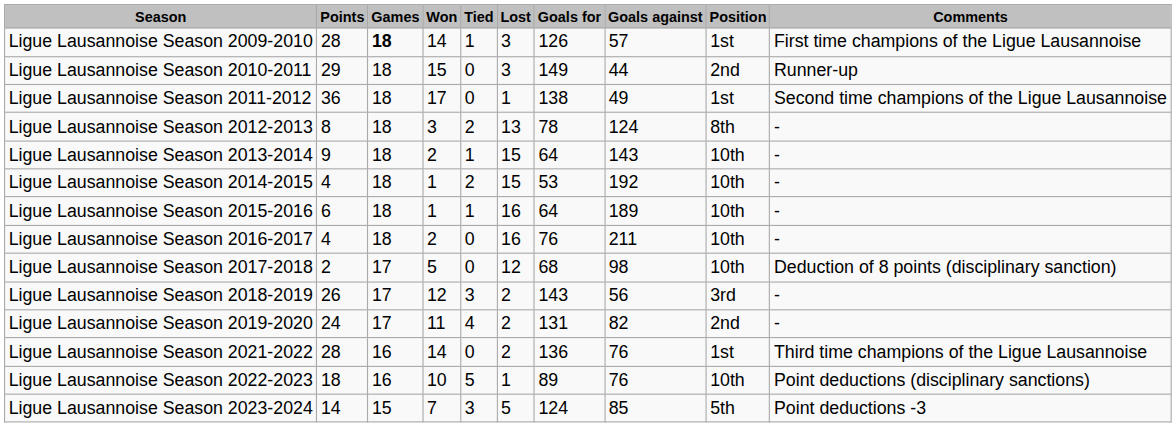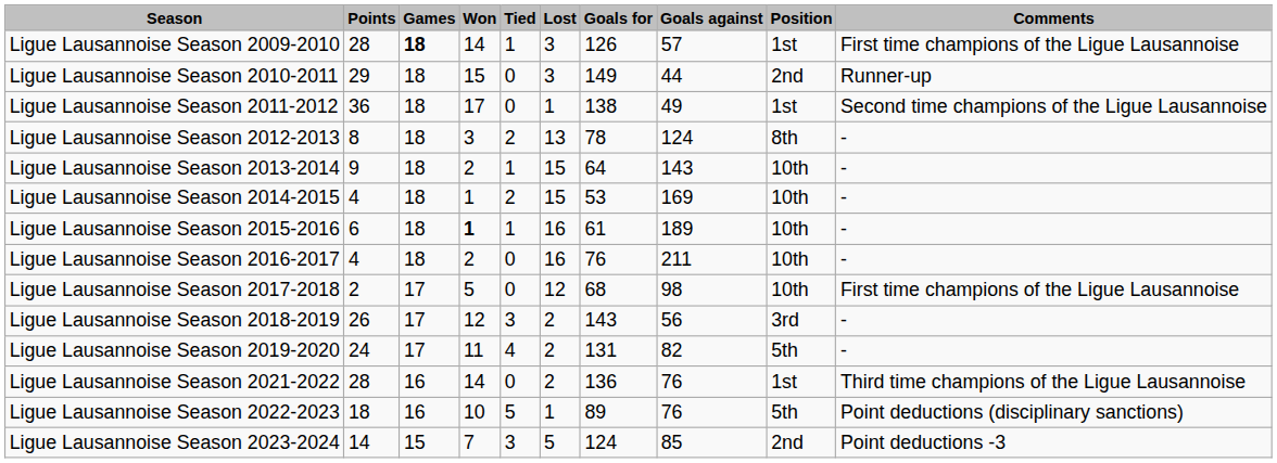Ligue Lausannoise Season 2014-2015 | column 8: 192 -> 169
Ligue Lausannoise Season 2015-2016 | column 4: normal -> bold
Ligue Lausannoise Season 2015-2016 | column 7: 64 -> 61
Ligue Lausannoise Season 2017-2018 | column 10: Deduction of 8 points (disciplinary sanction) -> First time champions of the Ligue Lausannoise
Ligue Lausannoise Season 2019-2020 | column 9: 2nd -> 5th
Ligue Lausannoise Season 2022-2023 | column 9: 10th -> 5th
Ligue Lausannoise Season 2023-2024 | column 9: 5th -> 2nd
